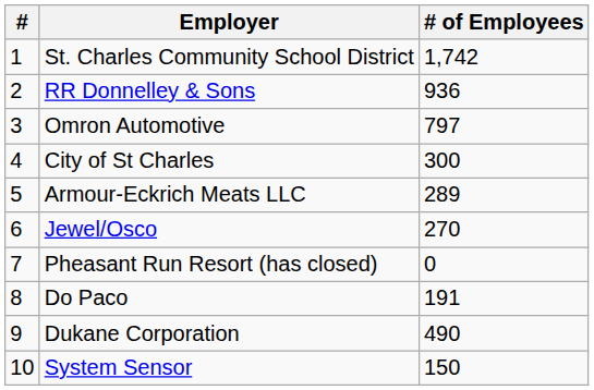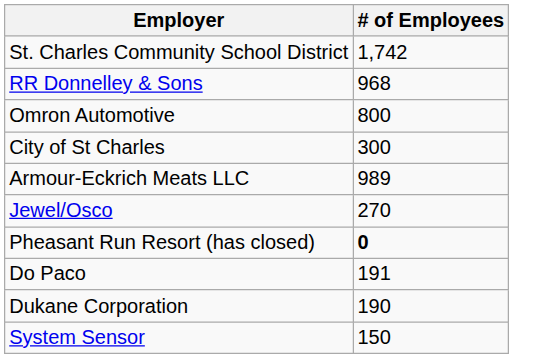- column: # | 1 | 2 | 3 | 4 | 5 | 6 | 7 | 8 | 9 | 10
RR Donnelley & Sons | # of Employees: 936 -> 968
Omron Automotive | # of Employees: 797 -> 800
Armour-Eckrich Meats LLC | # of Employees: 289 -> 989
Pheasant Run Resort (has closed) | # of Employees: normal -> bold
Dukane Corporation | # of Employees: 490 -> 190
